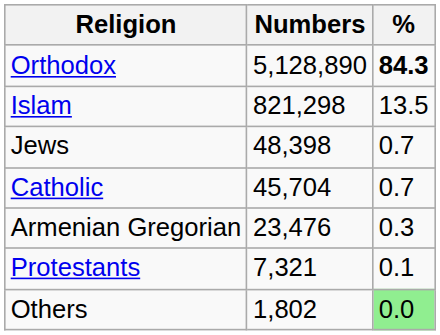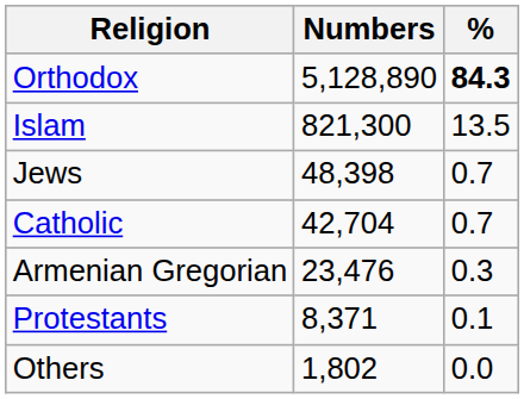Islam | Numbers: 821,298 -> 821,300
Catholic | Numbers: 45,704 -> 42,704
Protestants | Numbers: 7,321 -> 8,371
Others | %: lightgreen background -> no background
